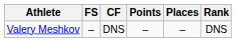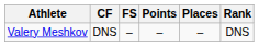columns swapped: CF <-> FS
